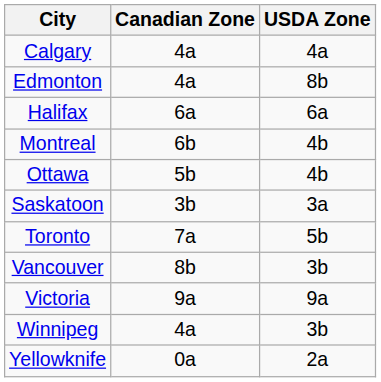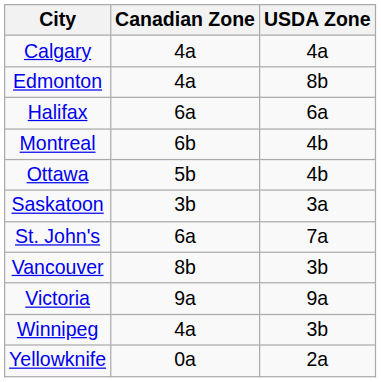+ row: St. John's | 6a | 7a
- row: Toronto | 7a | 5b
